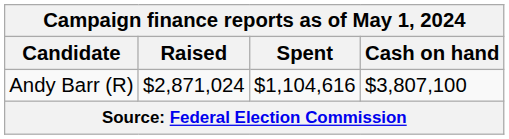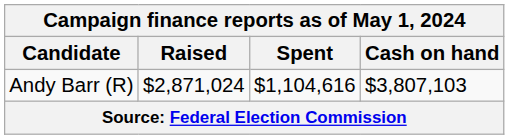Andy Barr (R) | Cash on hand: $3,807,100 -> $3,807,103
